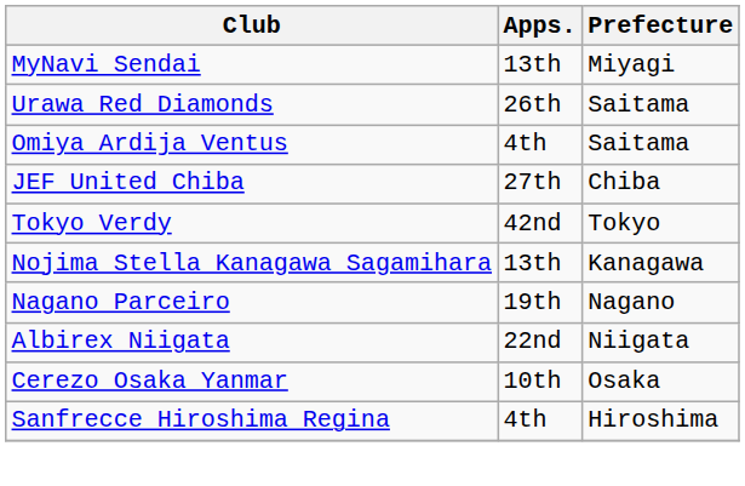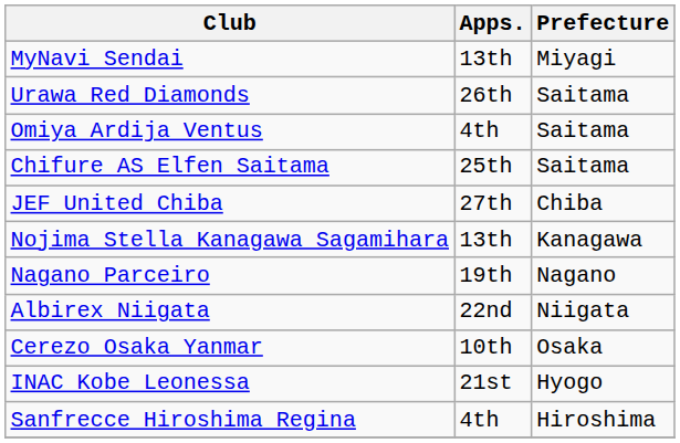+ row: Chifure AS Elfen Saitama | 25th | Saitama
- row: Tokyo Verdy | 42nd | Tokyo
+ row: INAC Kobe Leonessa | 21st | Hyogo
